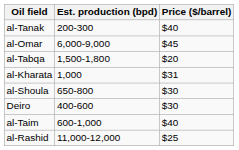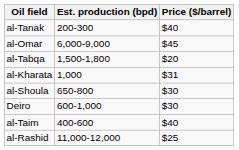Deiro | Est. production (bpd): 400-600 -> 600-1,000
al-Taim | Est. production (bpd): 600-1,000 -> 400-600
